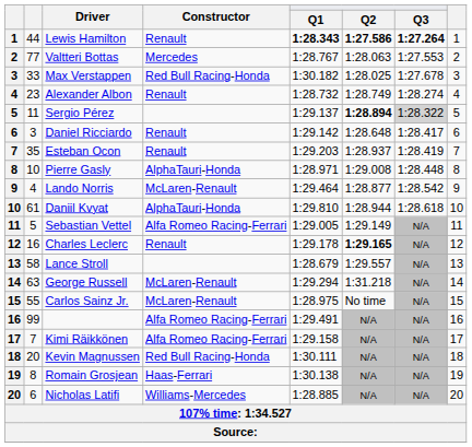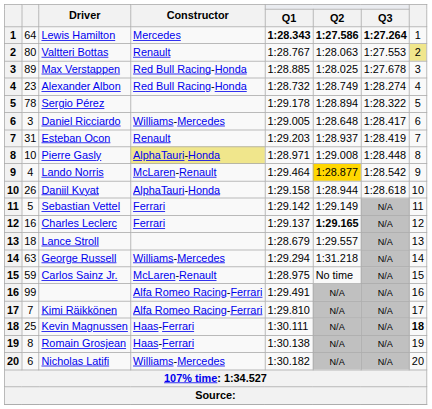Lewis Hamilton | column 2: 44 -> 64
Lewis Hamilton | Constructor: Renault -> Mercedes
Valtteri Bottas | column 2: 77 -> 80
Valtteri Bottas | Constructor: Mercedes -> Renault
Valtteri Bottas | column 8: no background -> khaki background
Max Verstappen | column 2: 33 -> 89
Max Verstappen | Q1: 1:30.182 -> 1:28.885
Alexander Albon | Constructor: Renault -> Red Bull Racing-Honda
Sergio Pérez | column 2: 11 -> 78
Sergio Pérez | Q1: 1:29.137 -> 1:29.178
Sergio Pérez | Q2: bold -> normal
Sergio Pérez | Q3: lightgrey background -> no background
Daniel Ricciardo | Constructor: Renault -> Williams-Mercedes
Daniel Ricciardo | Q1: 1:29.142 -> 1:29.005
Esteban Ocon | column 2: 35 -> 31
Pierre Gasly | Constructor: no background -> khaki background
Lando Norris | Q2: no background -> gold background
Daniil Kvyat | column 2: 61 -> 26
Daniil Kvyat | Q1: 1:29.810 -> 1:29.158
Sebastian Vettel | Constructor: Alfa Romeo Racing-Ferrari -> Ferrari
Sebastian Vettel | Q1: 1:29.005 -> 1:29.142
Charles Leclerc | Constructor: Renault -> Ferrari
Charles Leclerc | Q1: 1:29.178 -> 1:29.137
Lance Stroll | column 2: 58 -> 18
George Russell | Constructor: McLaren-Renault -> Williams-Mercedes
Carlos Sainz Jr. | column 2: 55 -> 59
Kimi Räikkönen | Q1: 1:29.158 -> 1:29.810
Kevin Magnussen | column 2: 20 -> 25
Kevin Magnussen | Constructor: Red Bull Racing-Honda -> Haas-Ferrari
Kevin Magnussen | column 8: normal -> bold
Nicholas Latifi | Q1: 1:28.885 -> 1:30.182
